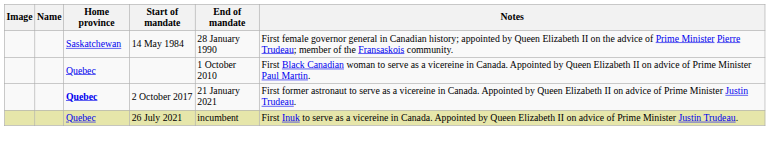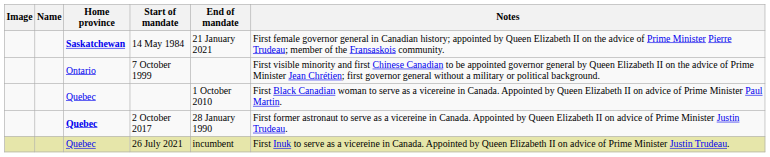14 May 1984 | Home province: normal -> bold
14 May 1984 | End of mandate: 28 January 1990 -> 21 January 2021
+ row: Ontario | 7 October 1999 | First visible minority and first Chinese Canadian to be appointed governor general by Queen Elizabeth II on the advice of Prime Minister Jean Chrétien; first governor general without a military or political background.
2 October 2017 | End of mandate: 21 January 2021 -> 28 January 1990
